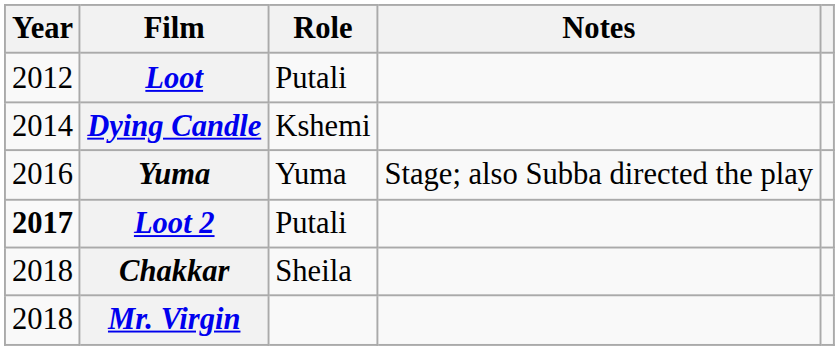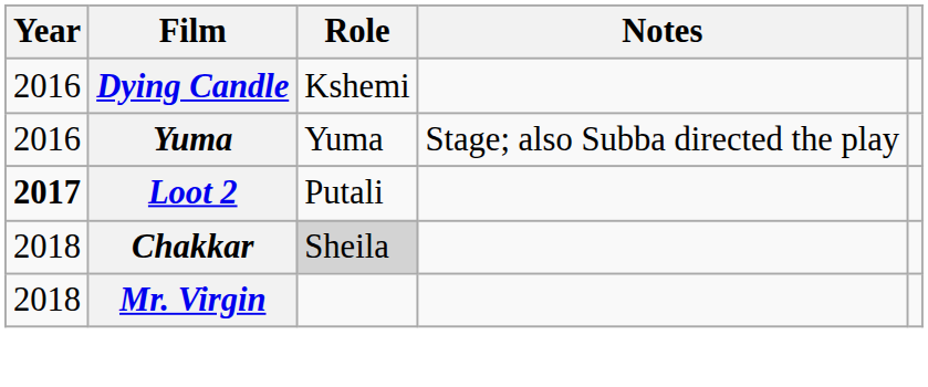- row: 2012 | Loot | Putali
Dying Candle | Year: 2014 -> 2016
Chakkar | Role: no background -> lightgrey background
